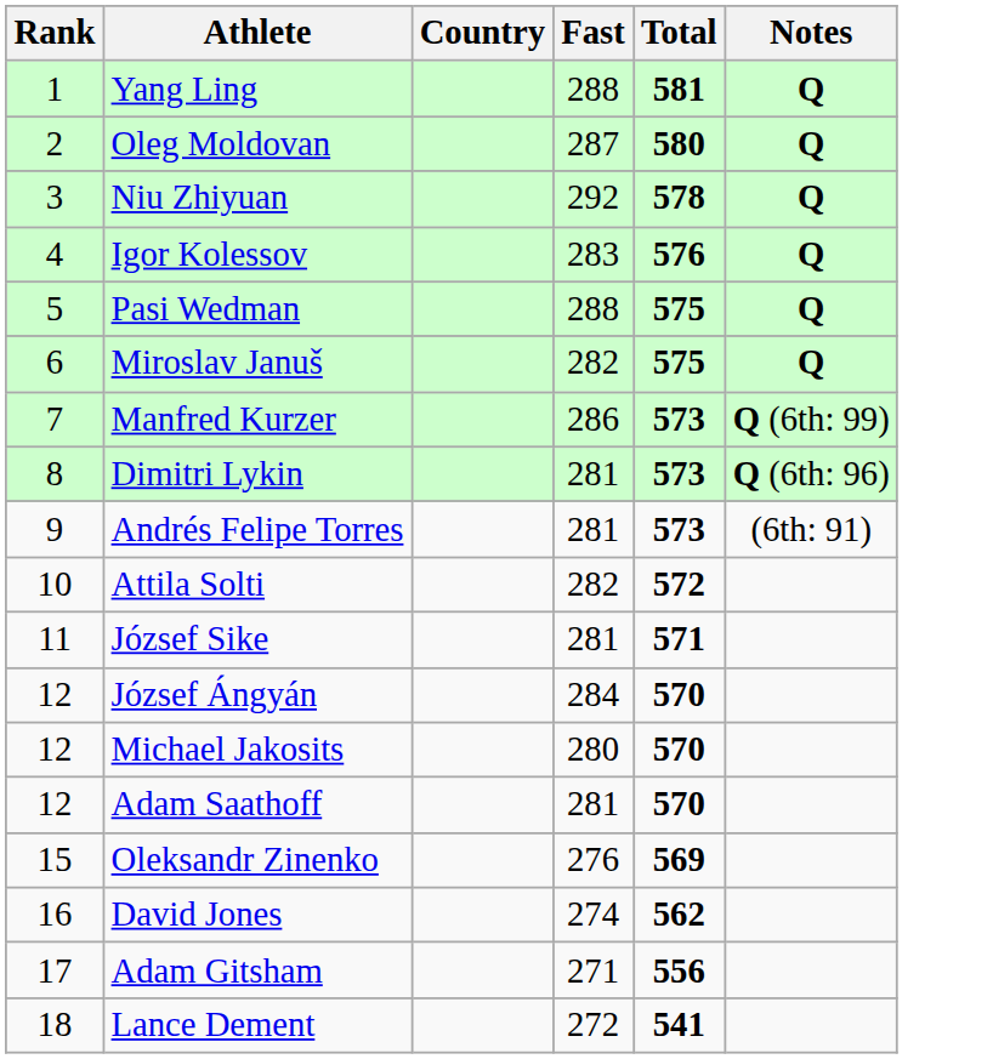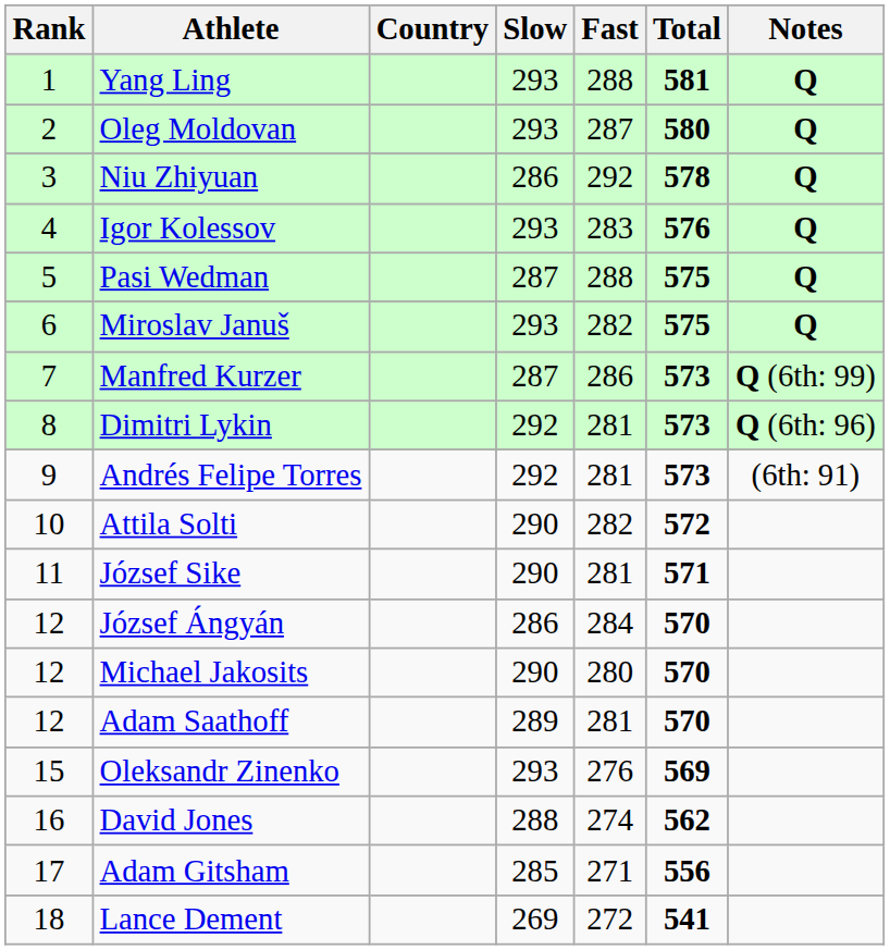+ column: Slow | 293 | 293 | 286 | 293 | 287 | 293 | 287 | 292 | 292 | 290 | 290 | 286 | 290 | 289 | 293 | 288 | 285 | 269
